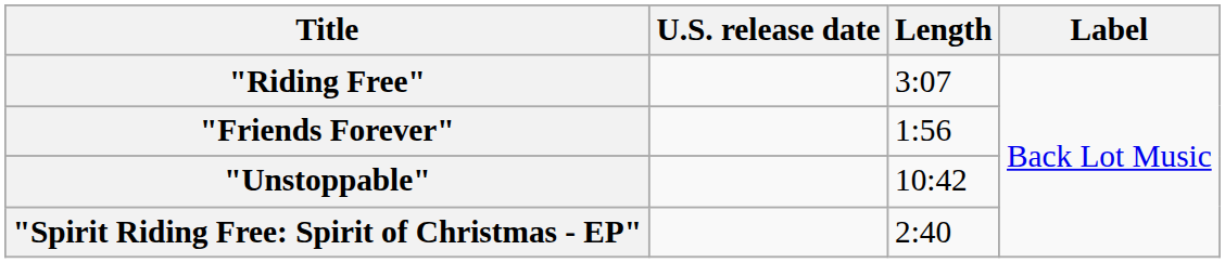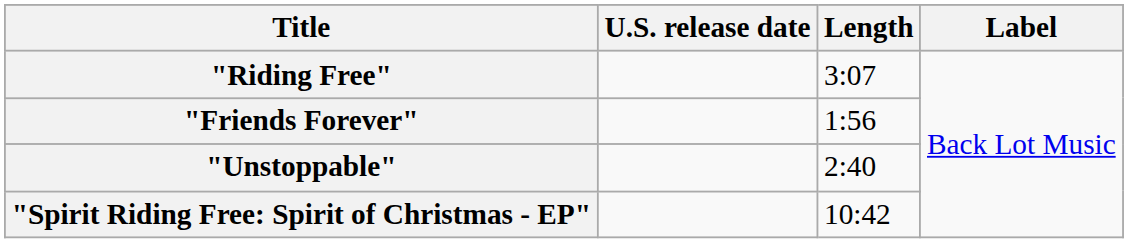"Unstoppable" | Length: 10:42 -> 2:40
"Spirit Riding Free: Spirit of Christmas - EP" | Length: 2:40 -> 10:42
